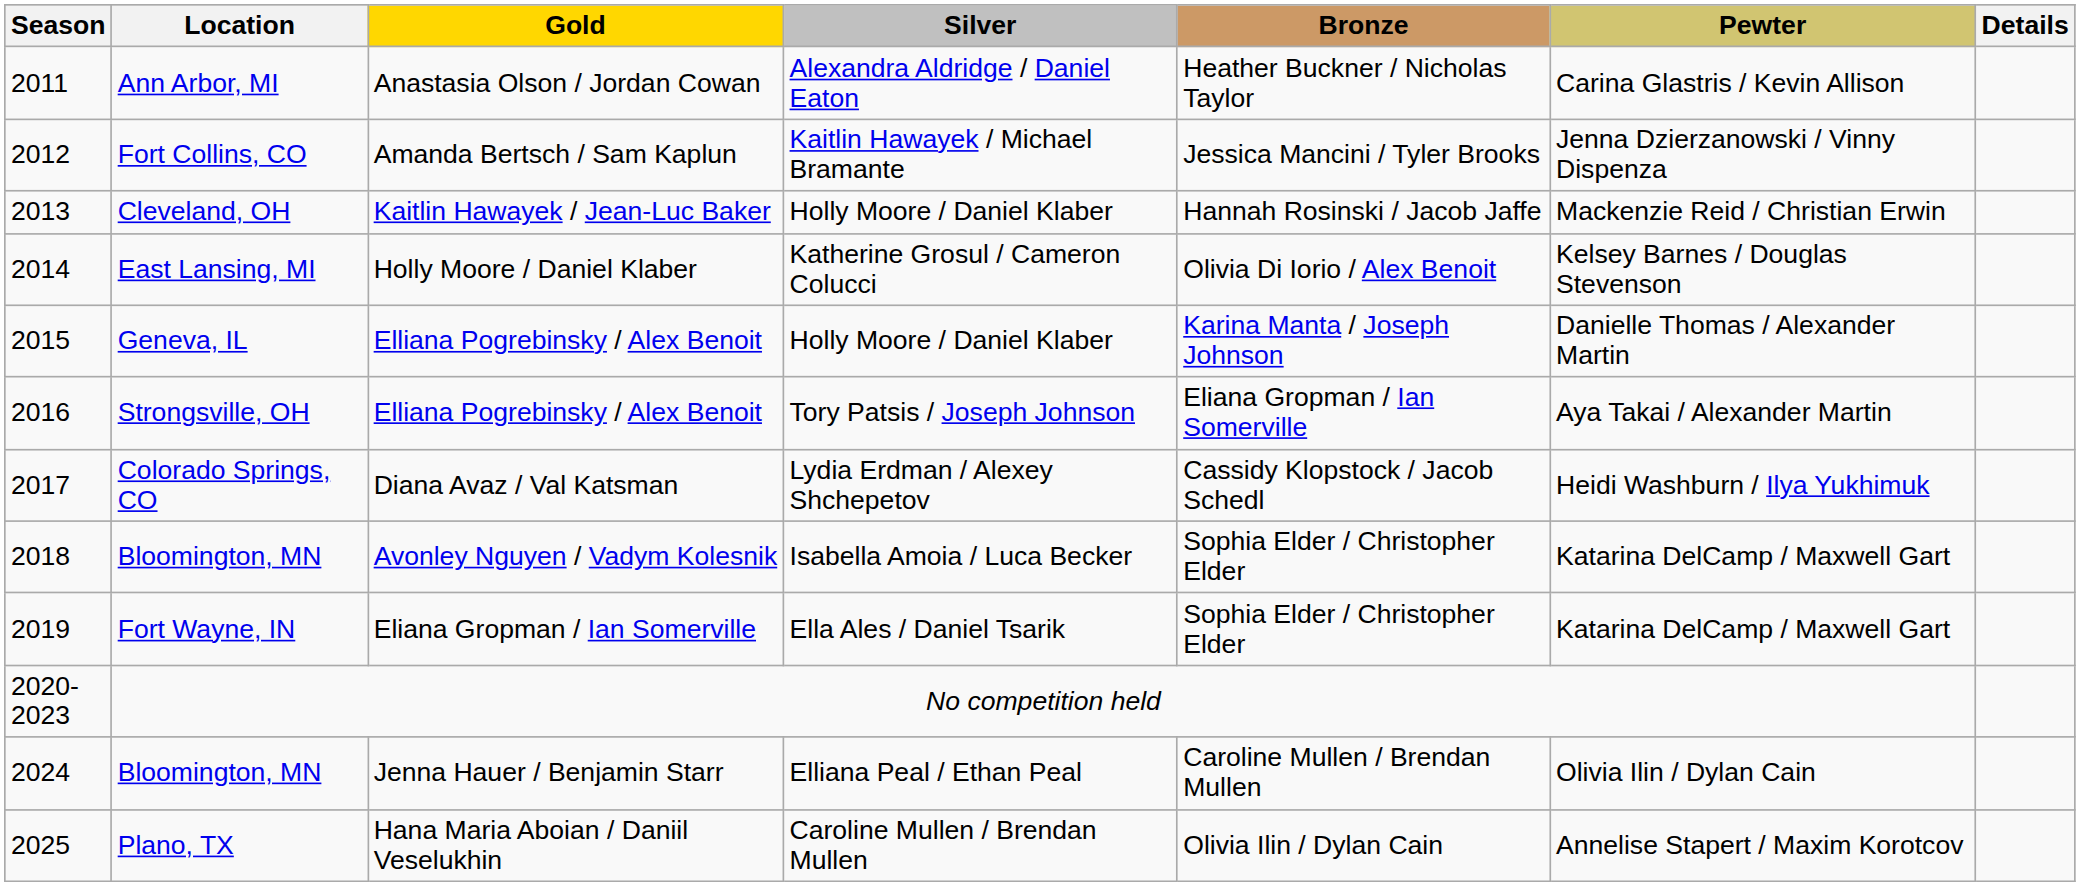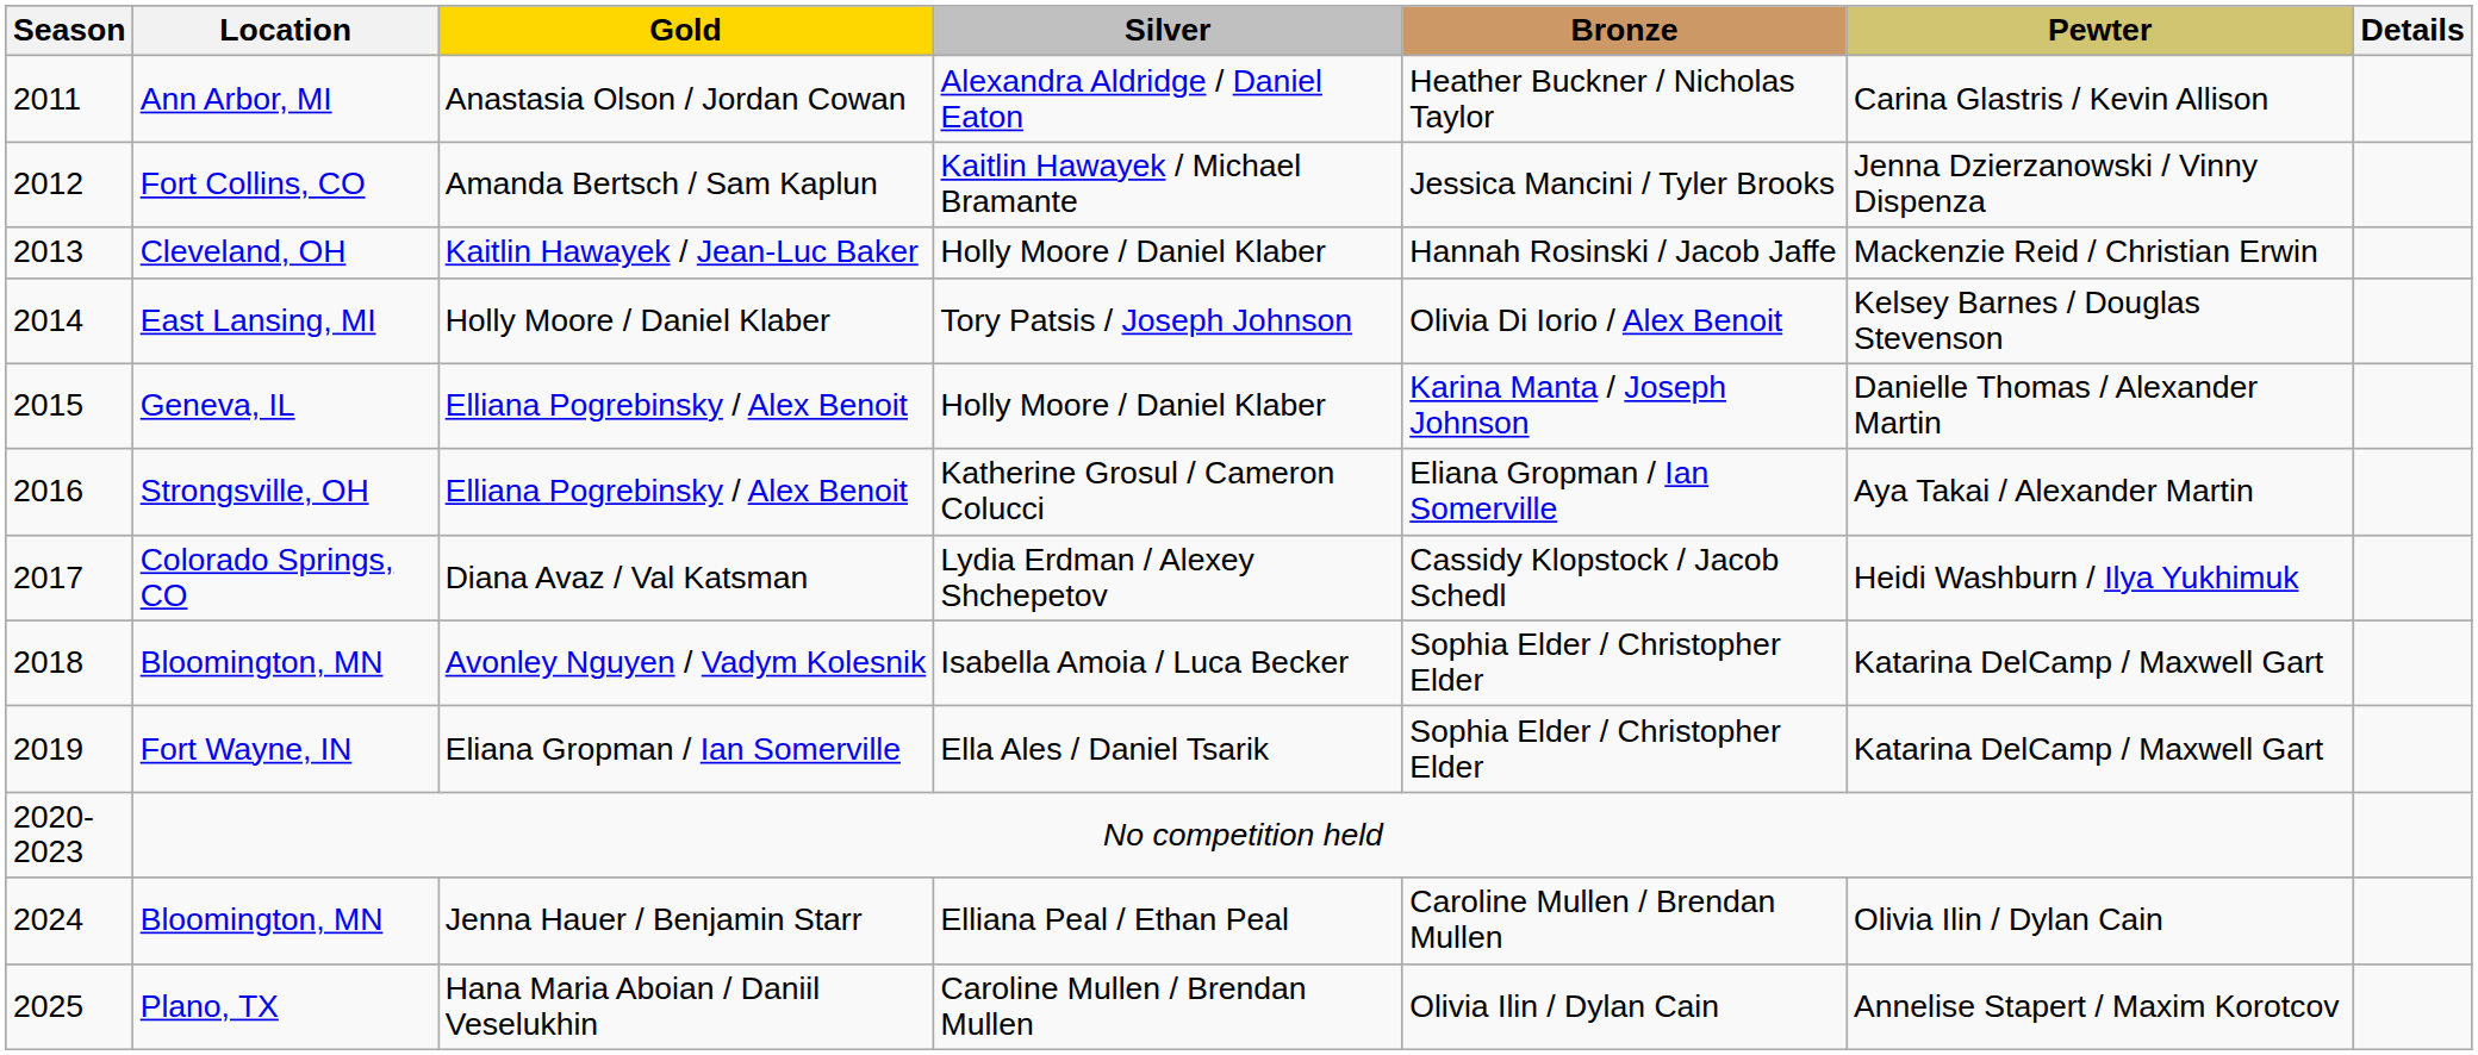East Lansing, MI | Silver: Katherine Grosul / Cameron Colucci -> Tory Patsis / Joseph Johnson
Strongsville, OH | Silver: Tory Patsis / Joseph Johnson -> Katherine Grosul / Cameron Colucci
